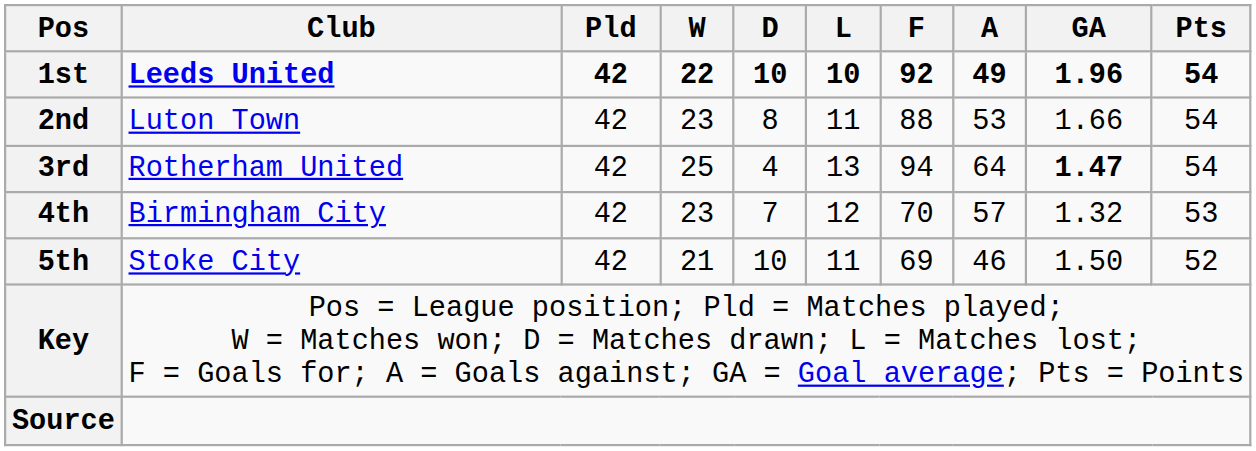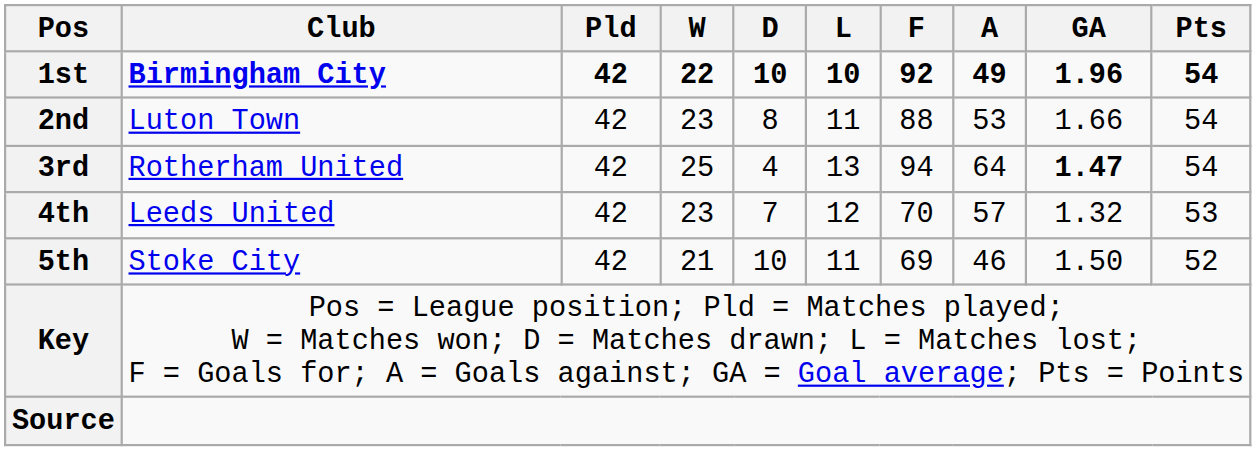1st | Club: Leeds United -> Birmingham City
4th | Club: Birmingham City -> Leeds United
